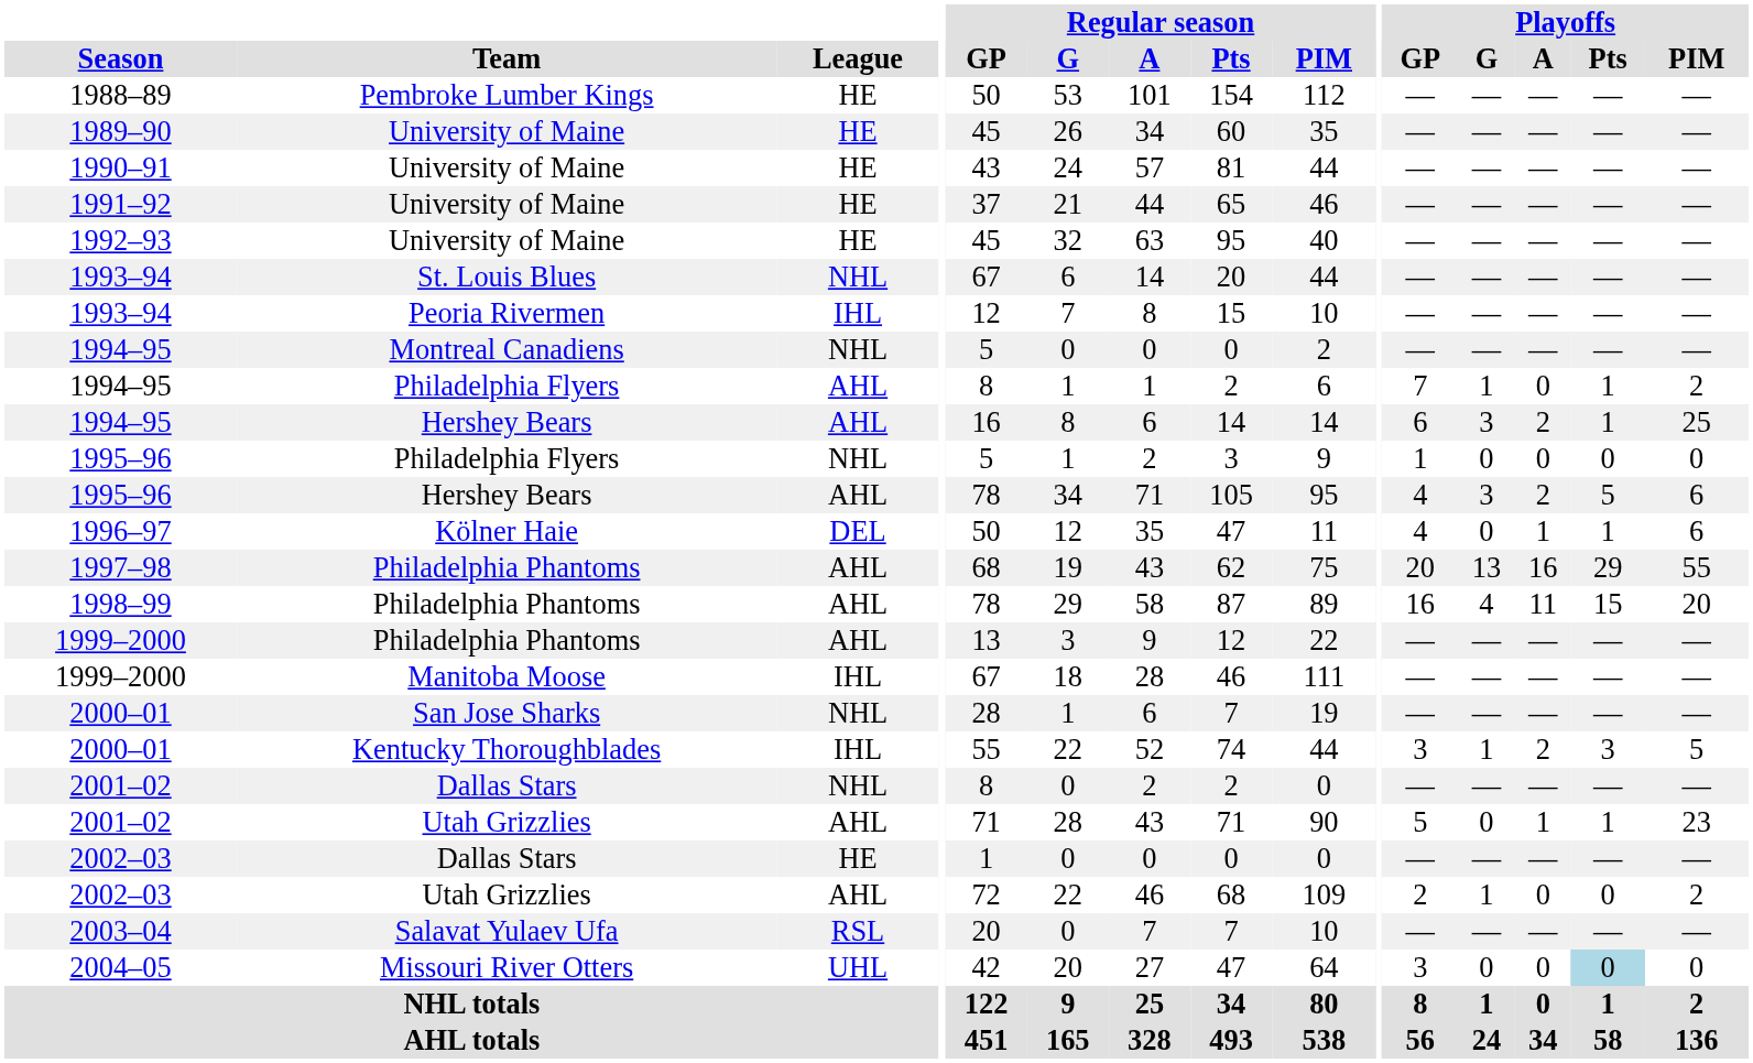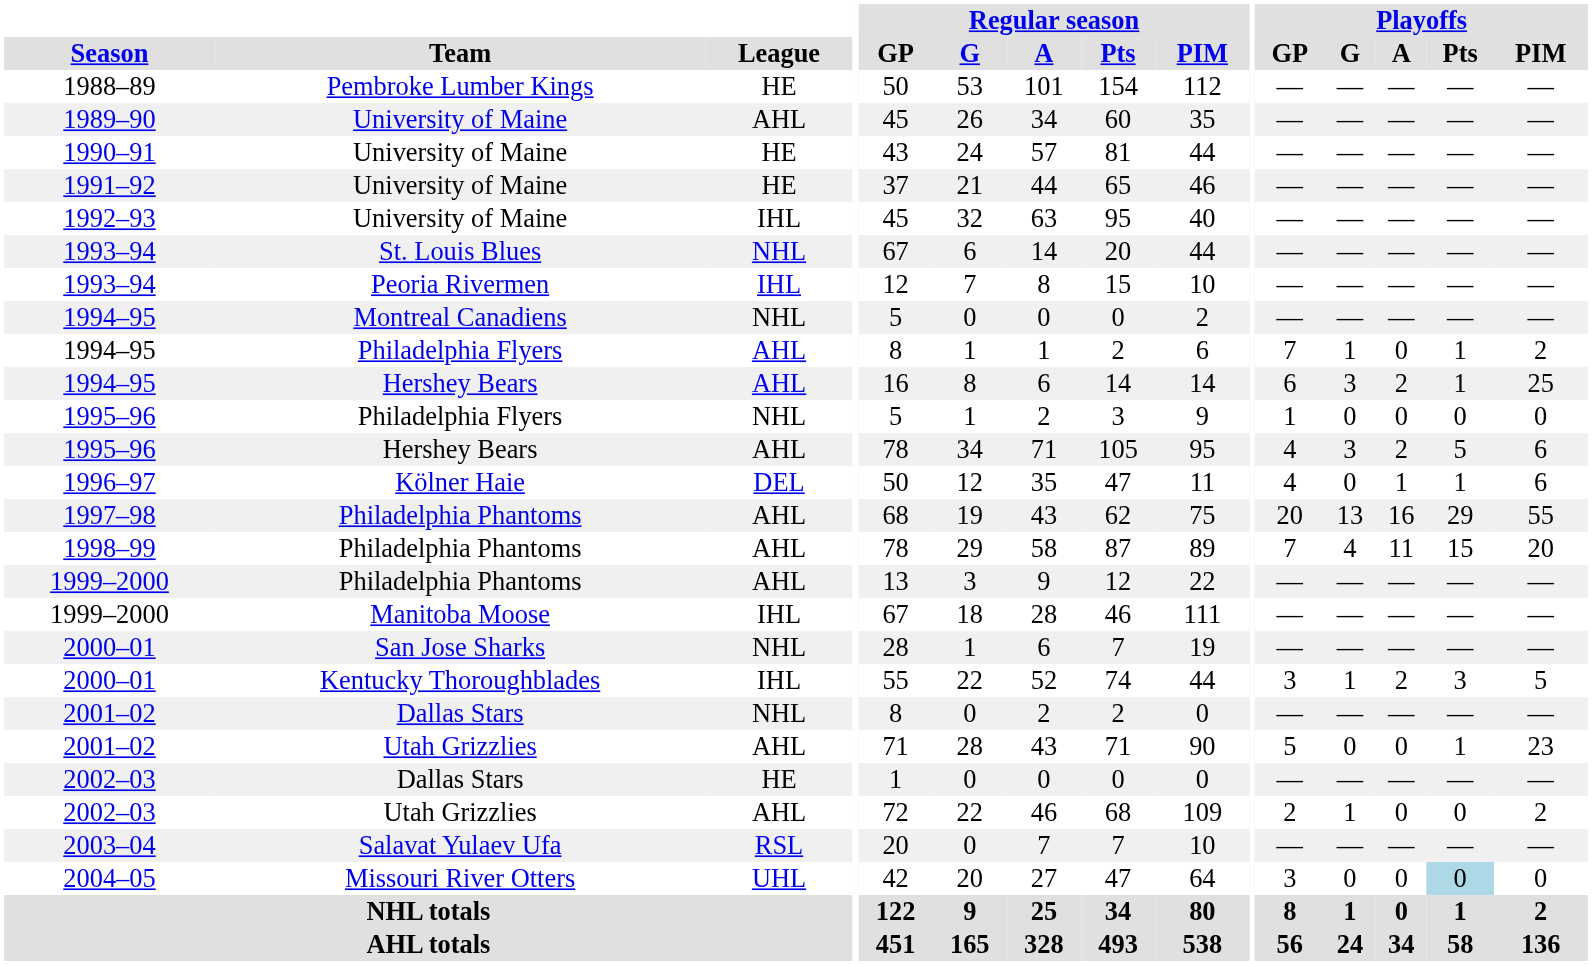1989–90 | League: HE -> AHL
1992–93 | League: HE -> IHL
1998–99 | Playoffs / GP: 16 -> 7
2001–02 / Utah Grizzlies | Playoffs / A: 1 -> 0
